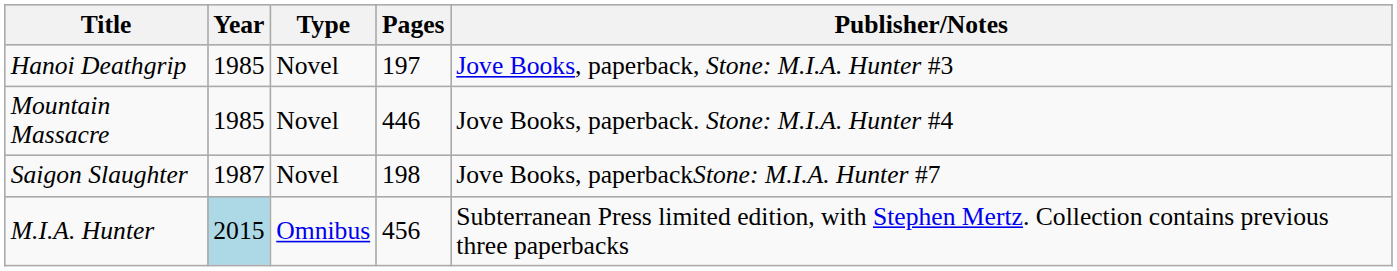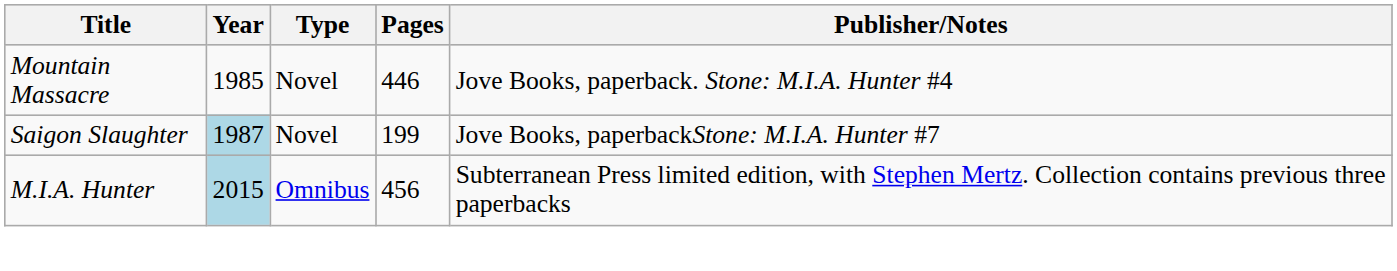- row: Hanoi Deathgrip | 1985 | Novel | 197 | Jove Books, paperback, Stone: M.I.A. Hunter #3
Saigon Slaughter | Year: no background -> lightblue background
Saigon Slaughter | Pages: 198 -> 199
